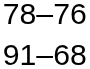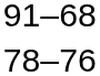rows swapped: 91–68 <-> 78–76
